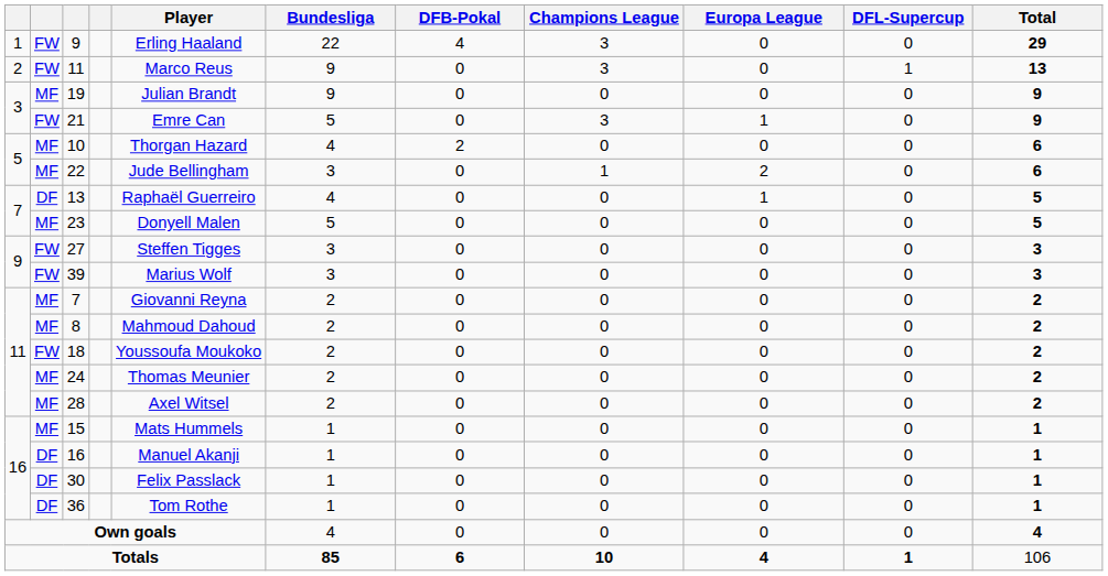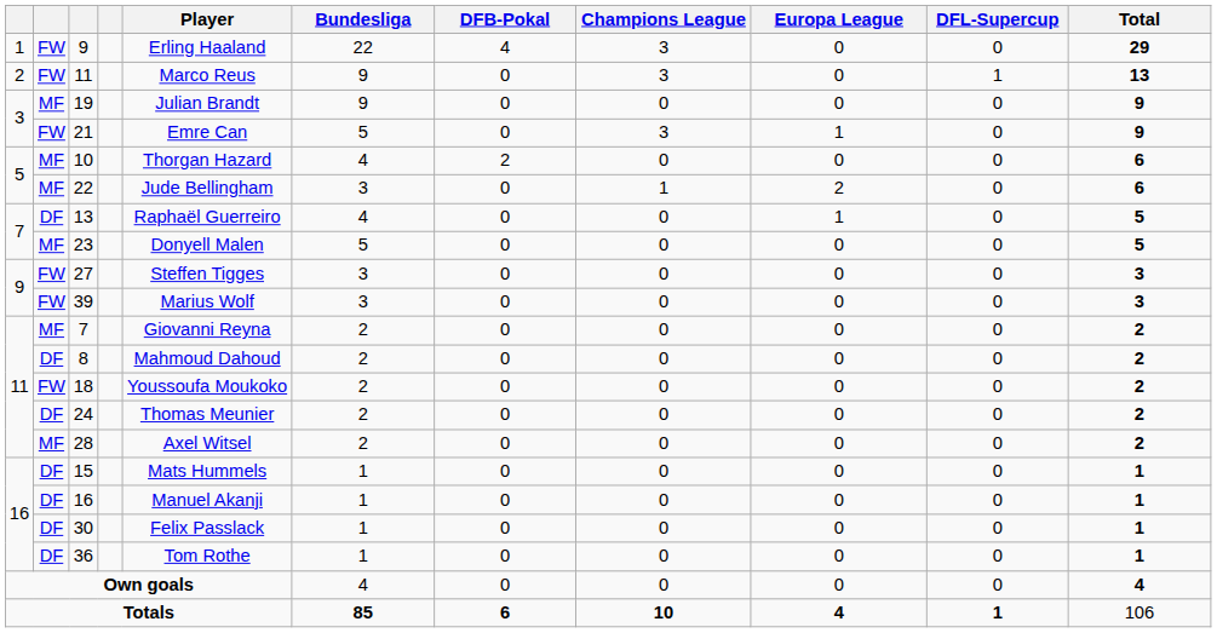8 | column 2: MF -> DF
24 | column 2: MF -> DF
15 | column 2: MF -> DF
